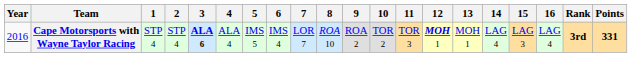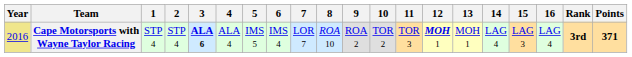Cape Motorsports with Wayne Taylor Racing | Year: no background -> khaki background
Cape Motorsports with Wayne Taylor Racing | Points: 331 -> 371
